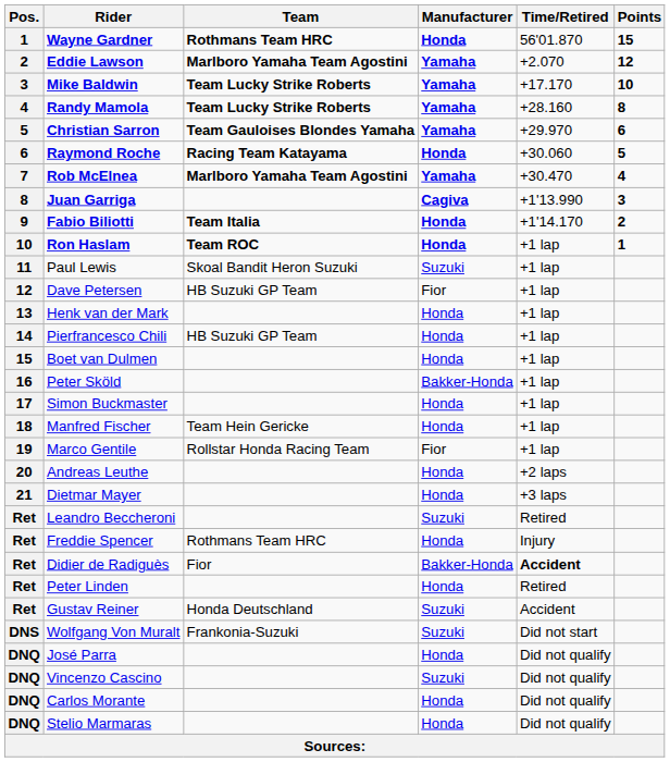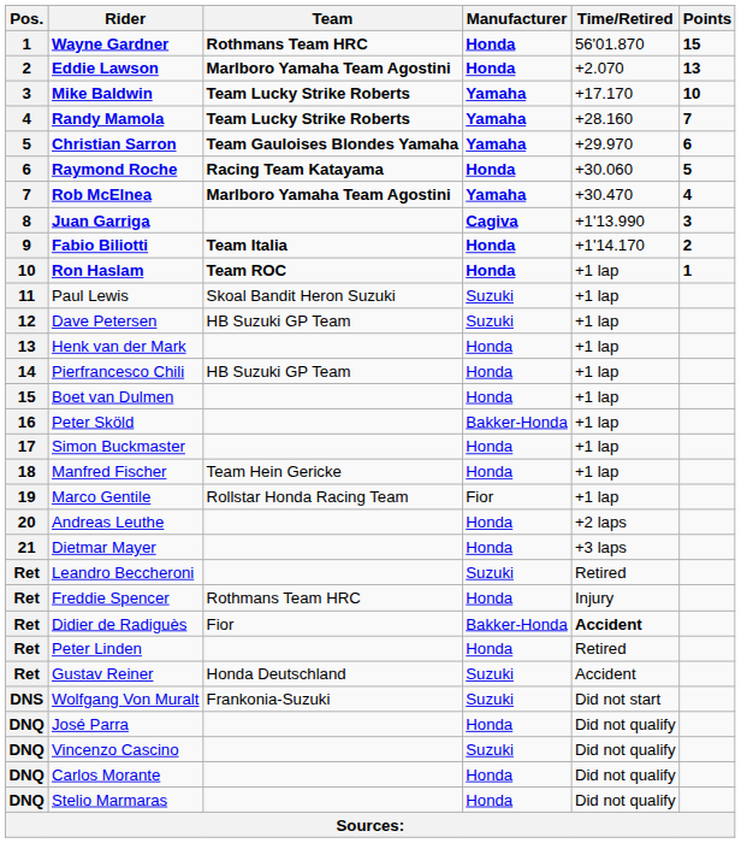Eddie Lawson | Manufacturer: Yamaha -> Honda
Eddie Lawson | Points: 12 -> 13
Randy Mamola | Points: 8 -> 7
Dave Petersen | Manufacturer: Fior -> Suzuki
